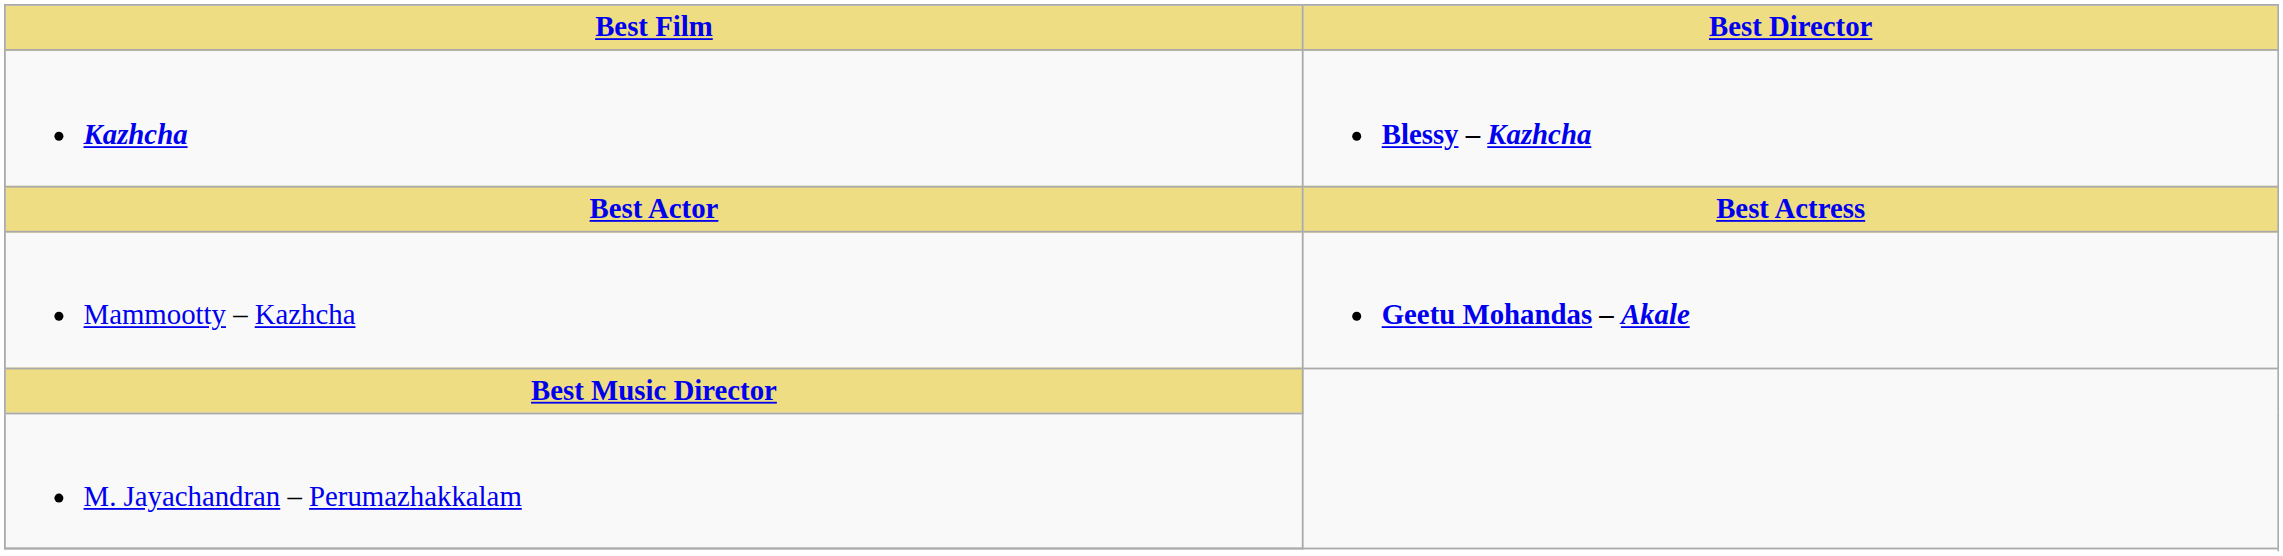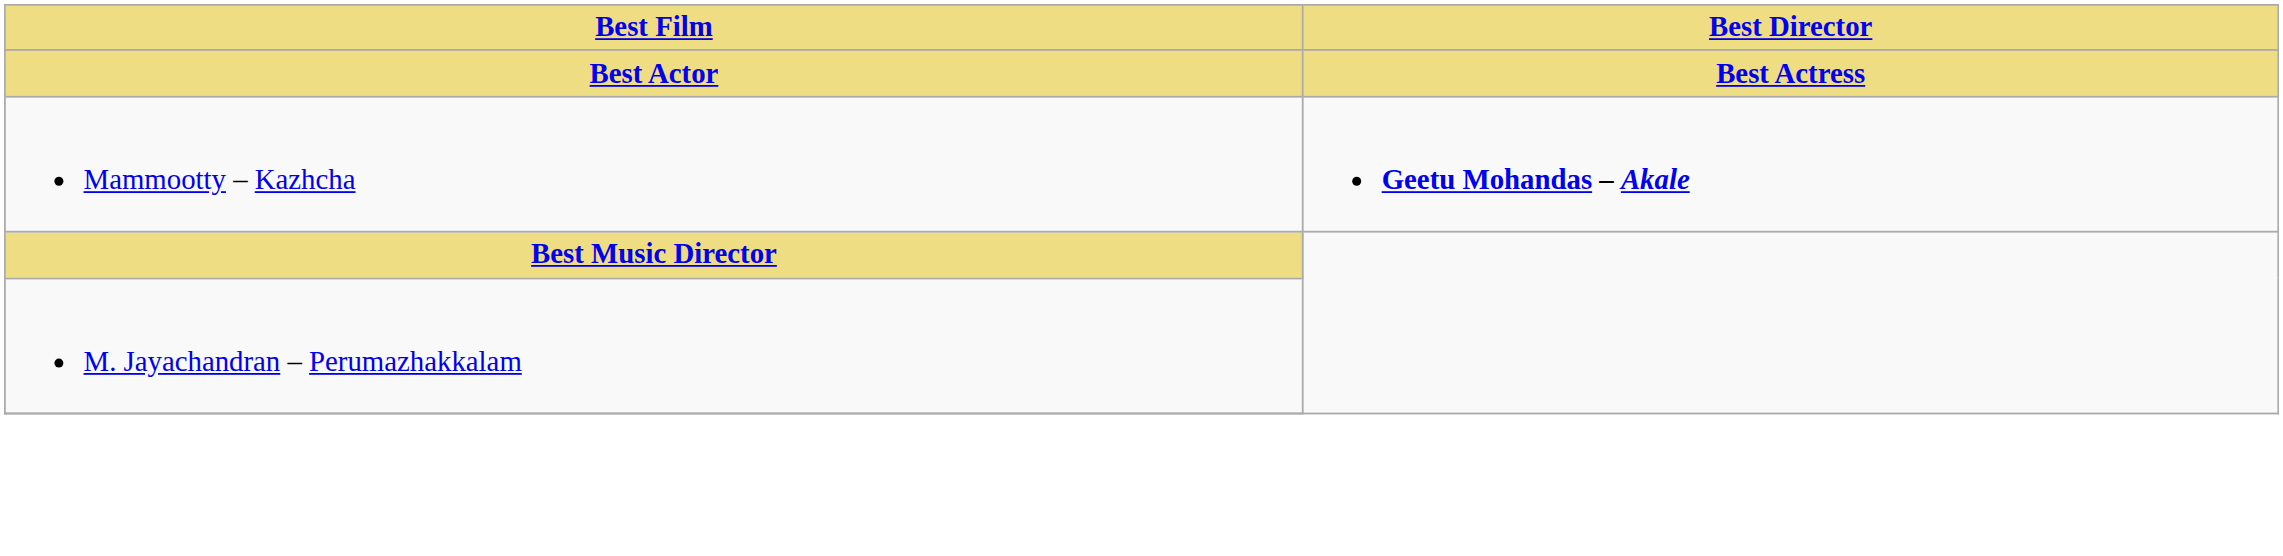- row: Kazhcha | Blessy – Kazhcha
